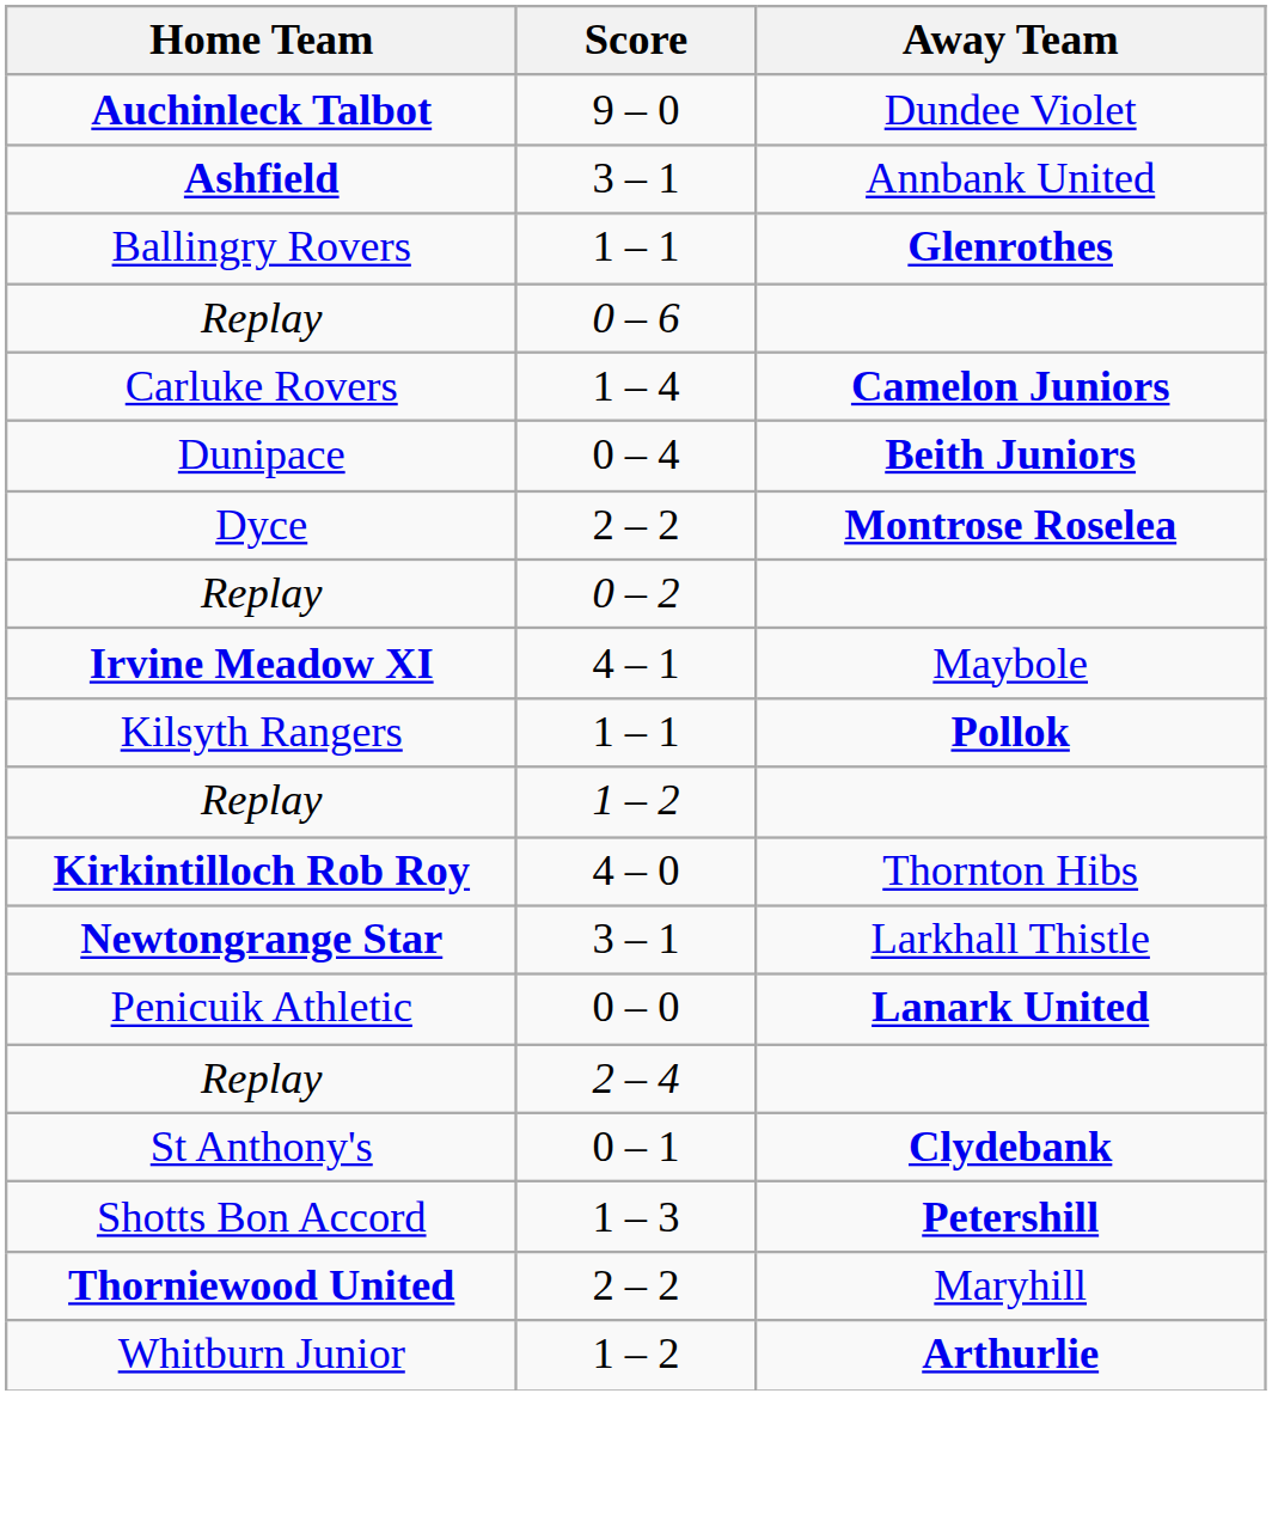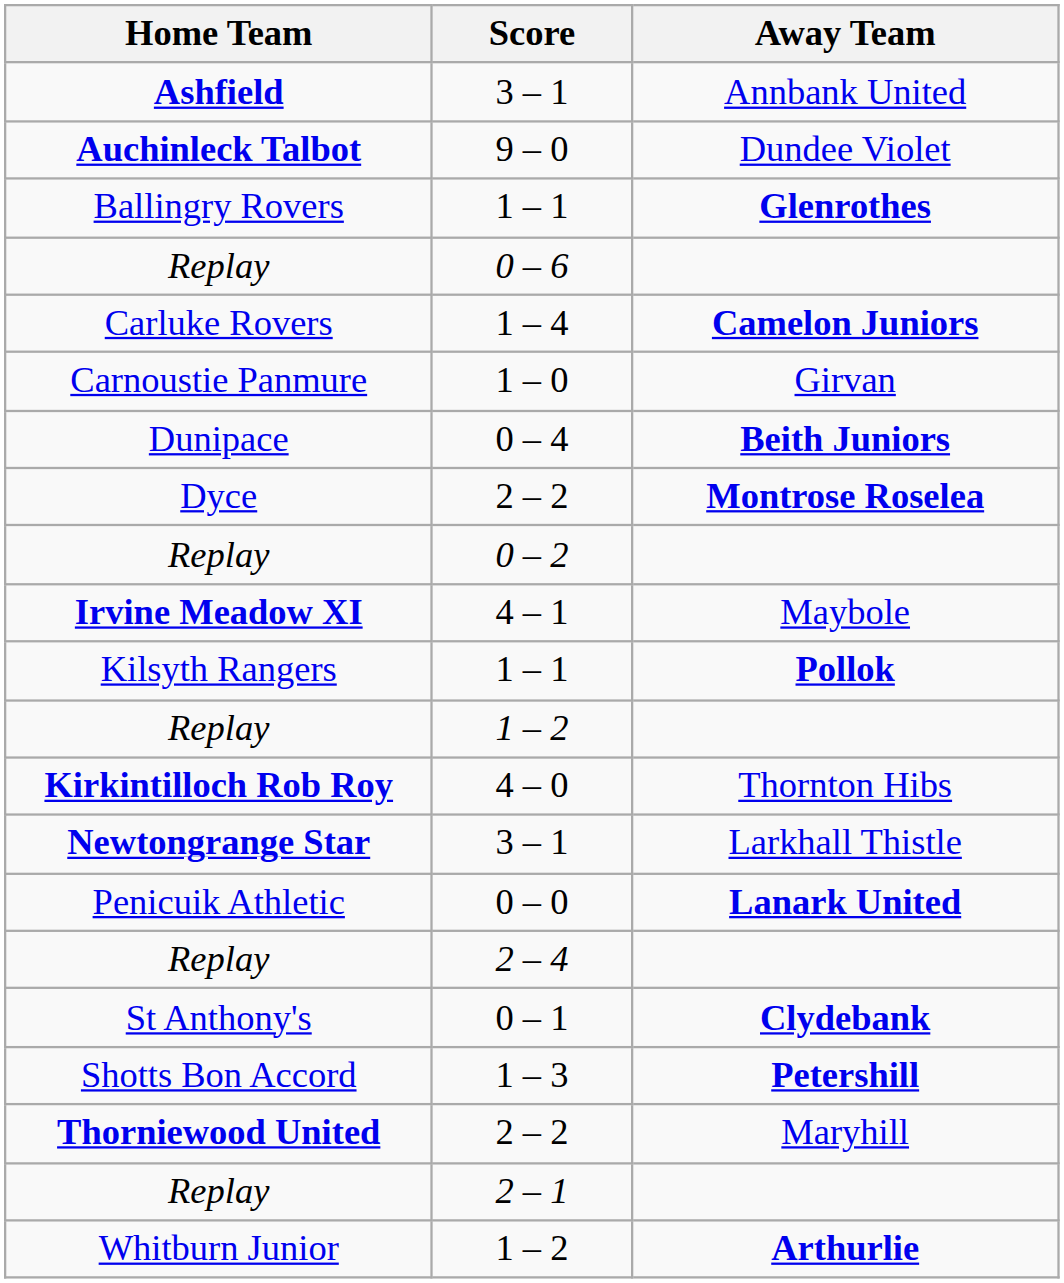rows swapped: Ashfield <-> Auchinleck Talbot
+ row: Carnoustie Panmure | 1 – 0 | Girvan
+ row: Replay | 2 – 1
